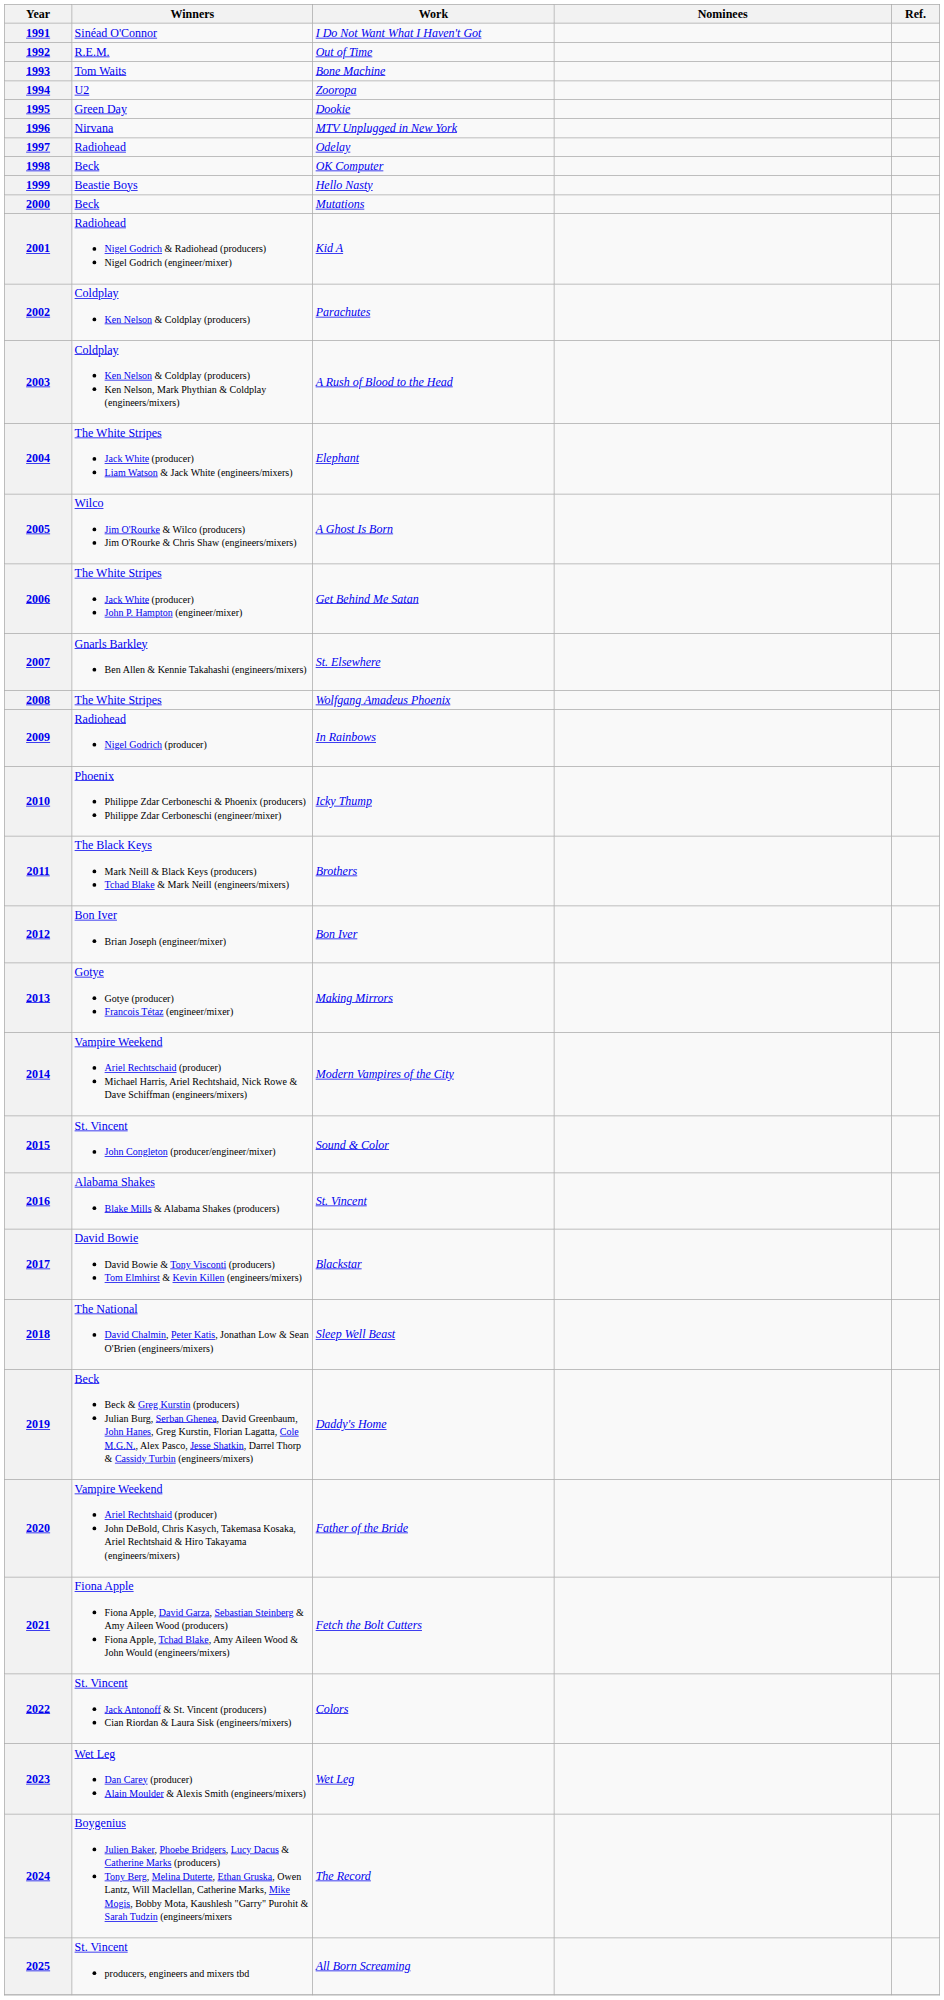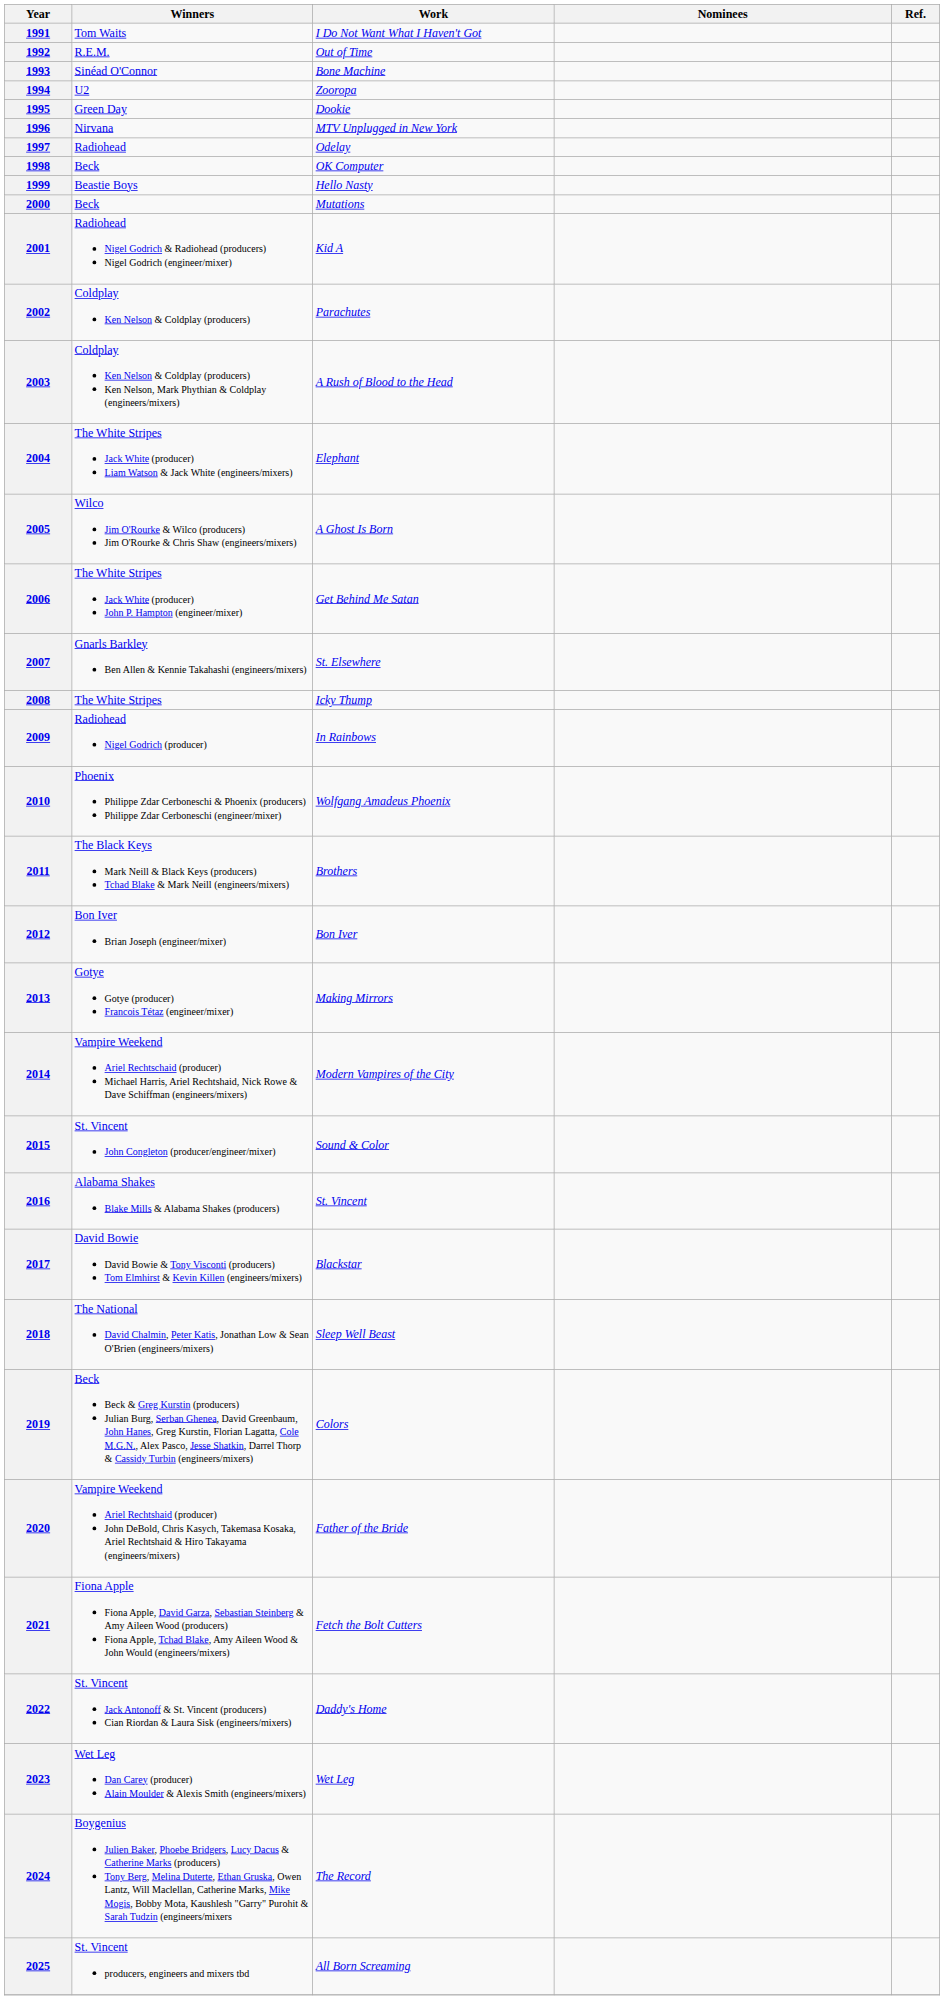1991 | Winners: Sinéad O'Connor -> Tom Waits
1993 | Winners: Tom Waits -> Sinéad O'Connor
2008 | Work: Wolfgang Amadeus Phoenix -> Icky Thump
2010 | Work: Icky Thump -> Wolfgang Amadeus Phoenix
2019 | Work: Daddy's Home -> Colors
2022 | Work: Colors -> Daddy's Home
